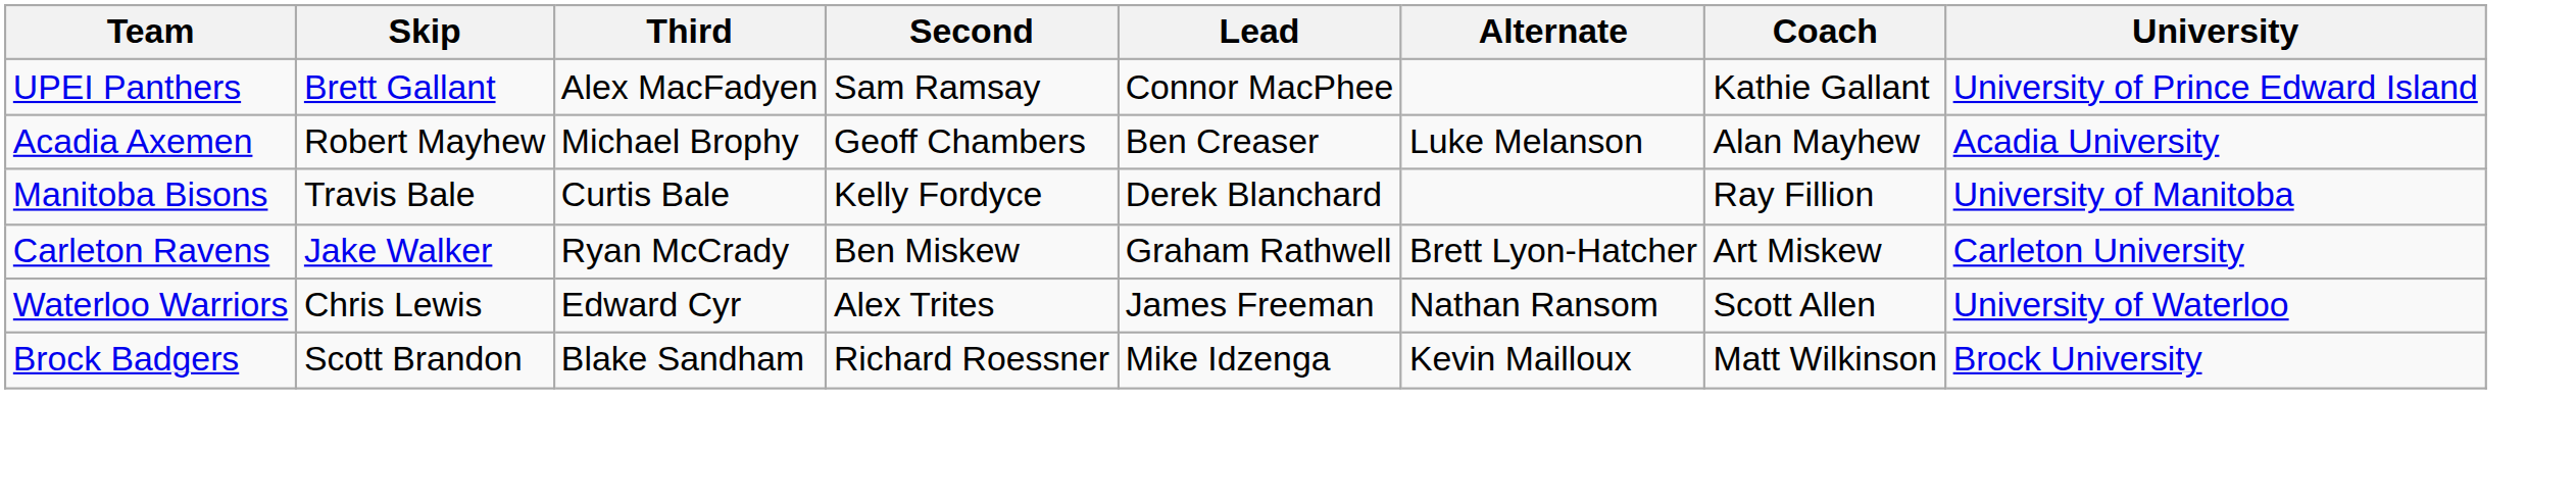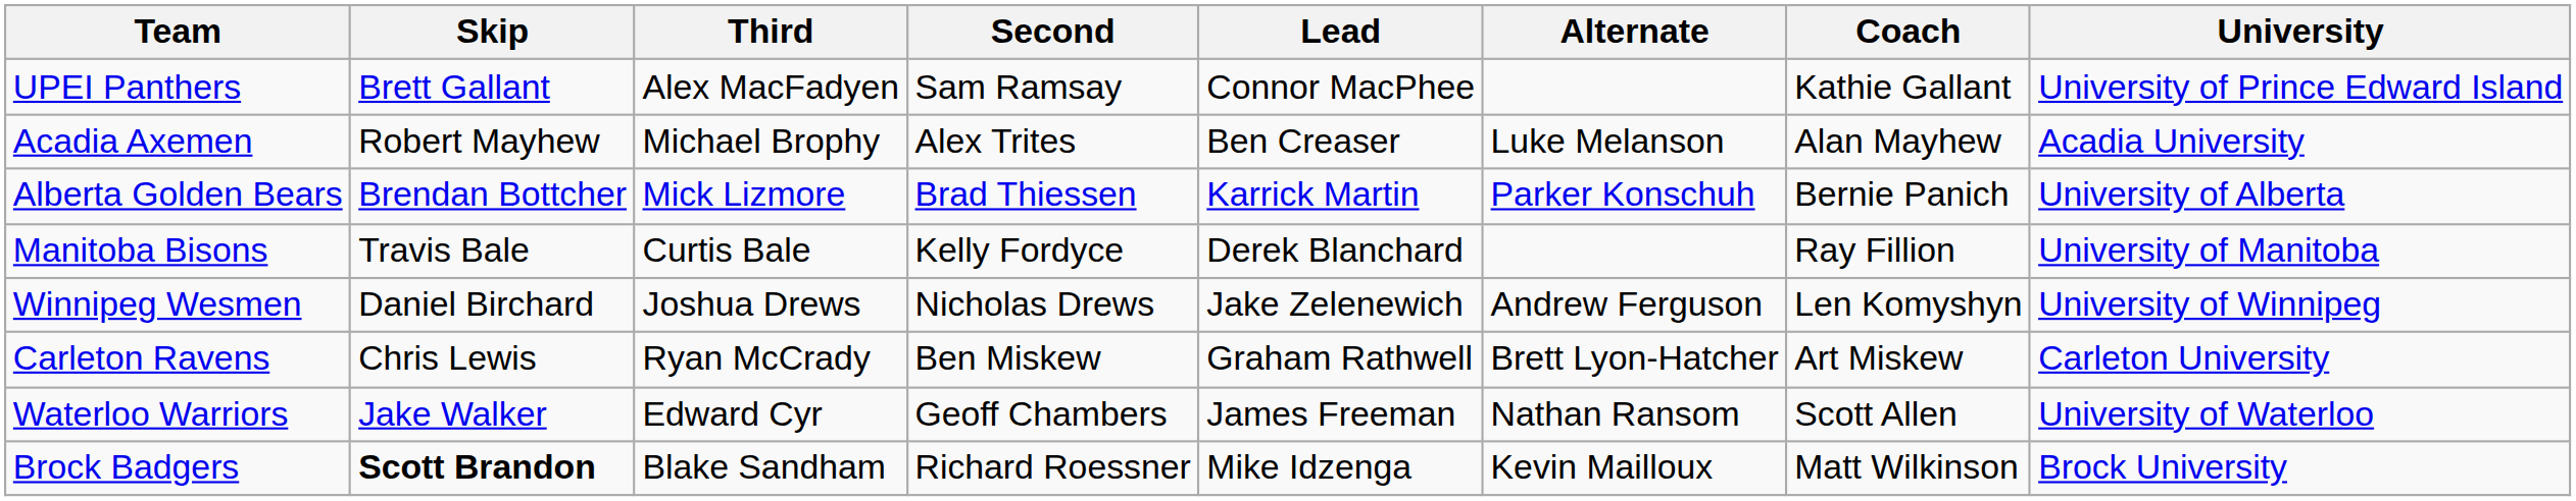Acadia Axemen | Second: Geoff Chambers -> Alex Trites
+ row: Alberta Golden Bears | Brendan Bottcher | Mick Lizmore | Brad Thiessen | Karrick Martin | Parker Konschuh | Bernie Panich | University of Alberta
+ row: Winnipeg Wesmen | Daniel Birchard | Joshua Drews | Nicholas Drews | Jake Zelenewich | Andrew Ferguson | Len Komyshyn | University of Winnipeg
Carleton Ravens | Skip: Jake Walker -> Chris Lewis
Waterloo Warriors | Skip: Chris Lewis -> Jake Walker
Waterloo Warriors | Second: Alex Trites -> Geoff Chambers
Brock Badgers | Skip: normal -> bold
